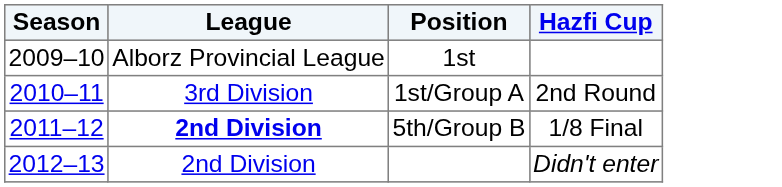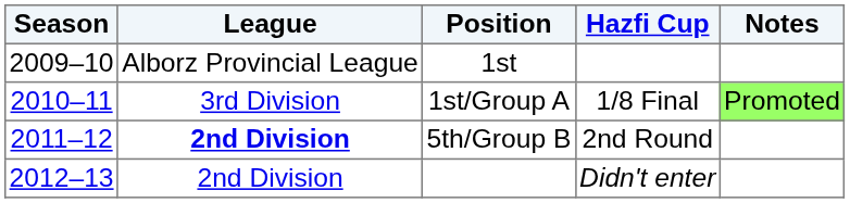+ column: Notes | Promoted
1st/Group A | Hazfi Cup: 2nd Round -> 1/8 Final
5th/Group B | Hazfi Cup: 1/8 Final -> 2nd Round
